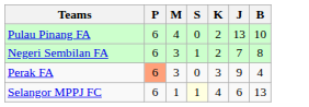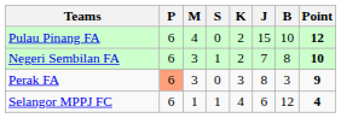+ column: Point | 12 | 10 | 9 | 4
Pulau Pinang FA | J: 13 -> 15
Perak FA | J: 9 -> 8
Perak FA | B: 4 -> 3
Selangor MPPJ FC | S: lightyellow background -> no background
Selangor MPPJ FC | B: 13 -> 12
